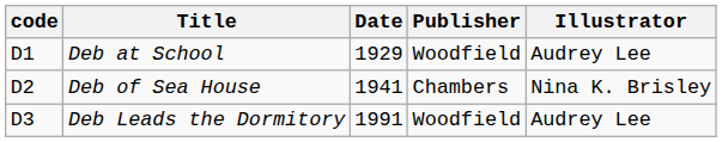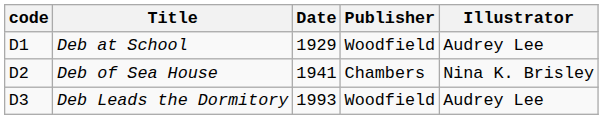Deb Leads the Dormitory | Date: 1991 -> 1993
